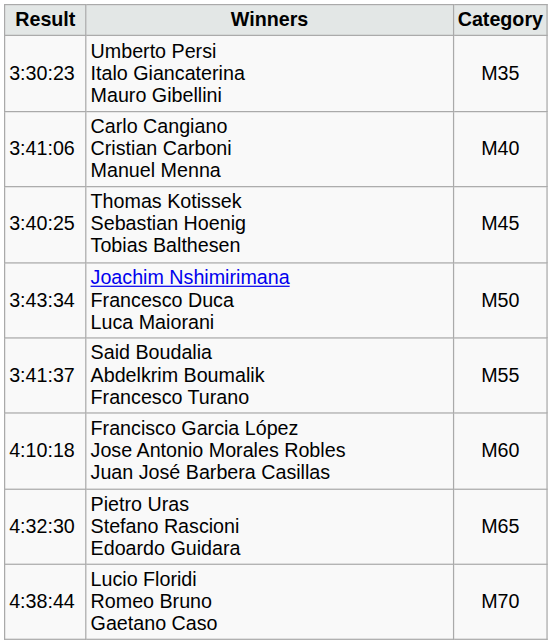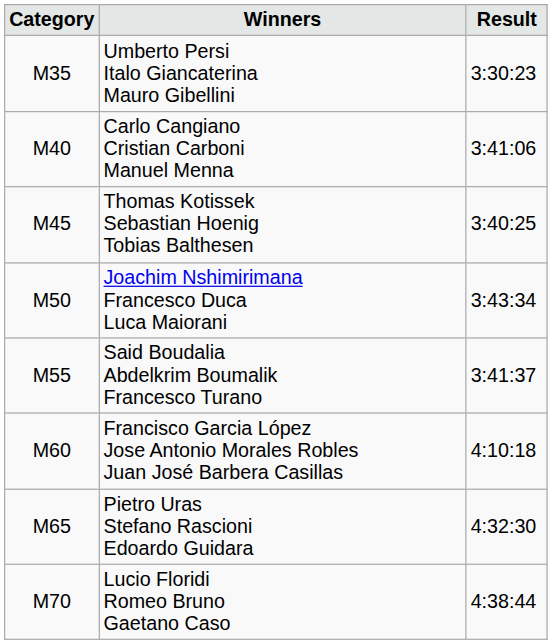columns swapped: Category <-> Result
